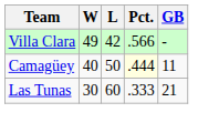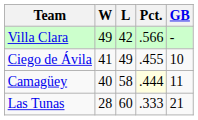+ row: Ciego de Ávila | 41 | 49 | .455 | 10
Camagüey | L: 50 -> 58
Las Tunas | W: 30 -> 28
